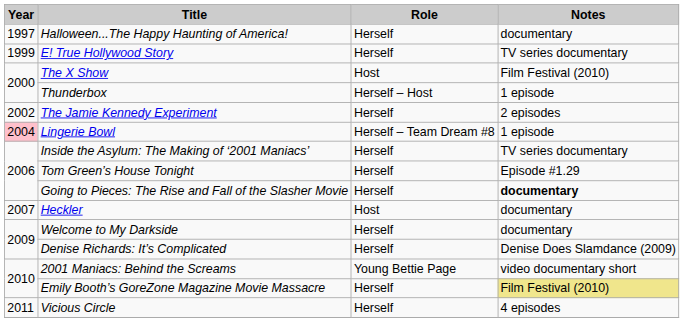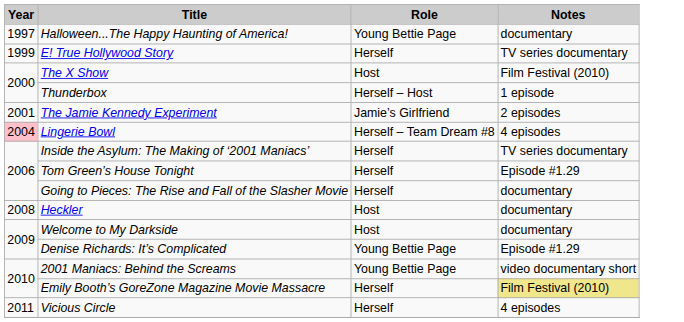Halloween...The Happy Haunting of America! | Role: Herself -> Young Bettie Page
The Jamie Kennedy Experiment | Year: 2002 -> 2001
The Jamie Kennedy Experiment | Role: Herself -> Jamie’s Girlfriend
Lingerie Bowl | Notes: 1 episode -> 4 episodes
Going to Pieces: The Rise and Fall of the Slasher Movie | Notes: bold -> normal
Heckler | Year: 2007 -> 2008
Welcome to My Darkside | Role: Herself -> Host
Denise Richards: It’s Complicated | Role: Herself -> Young Bettie Page
Denise Richards: It’s Complicated | Notes: Denise Does Slamdance (2009) -> Episode #1.29
